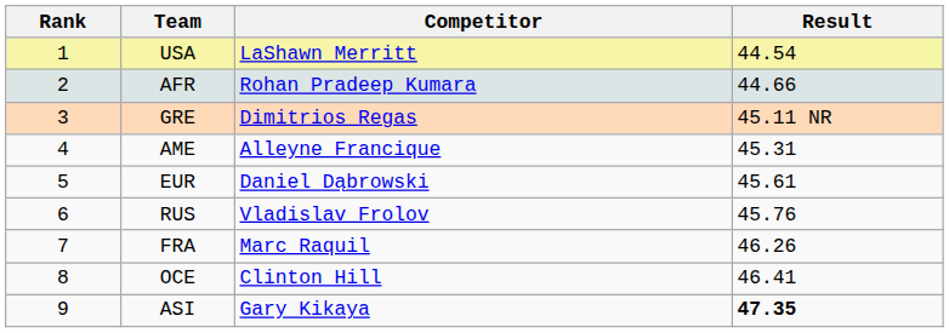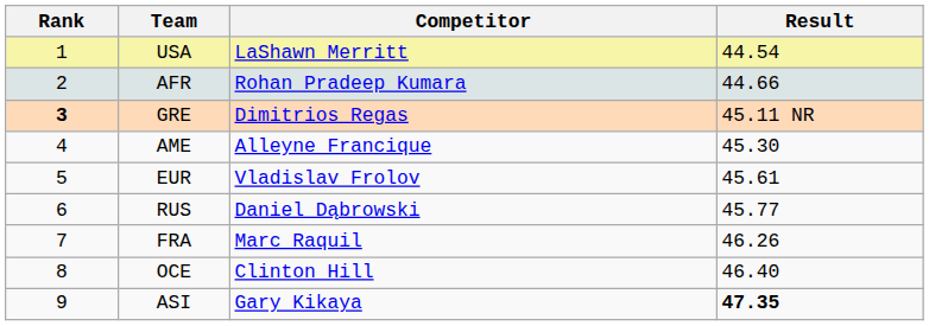GRE | Rank: normal -> bold
AME | Result: 45.31 -> 45.30
EUR | Competitor: Daniel Dąbrowski -> Vladislav Frolov
RUS | Competitor: Vladislav Frolov -> Daniel Dąbrowski
RUS | Result: 45.76 -> 45.77
OCE | Result: 46.41 -> 46.40
